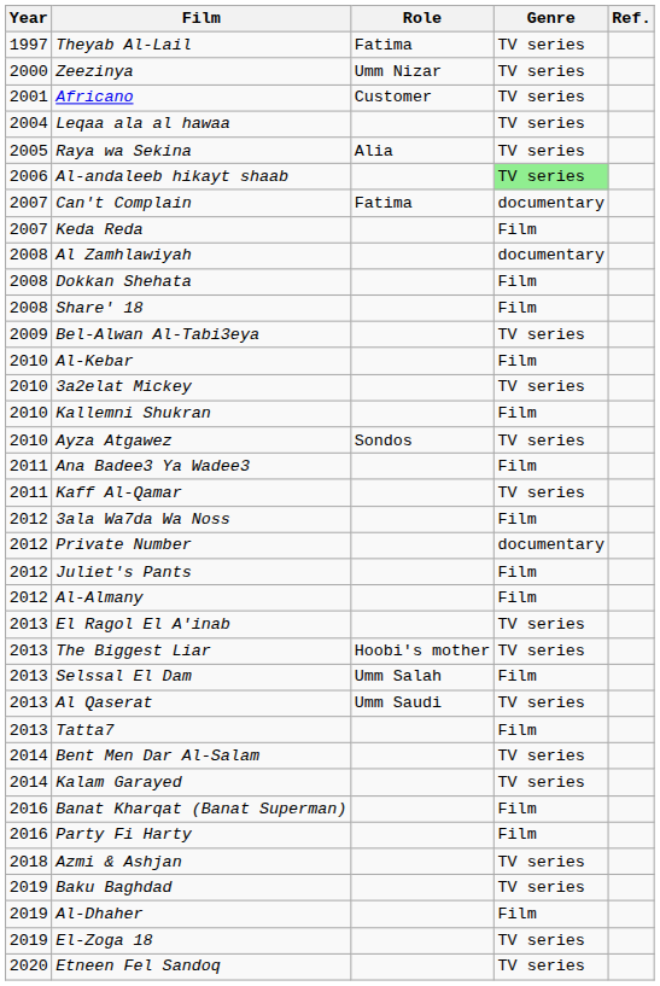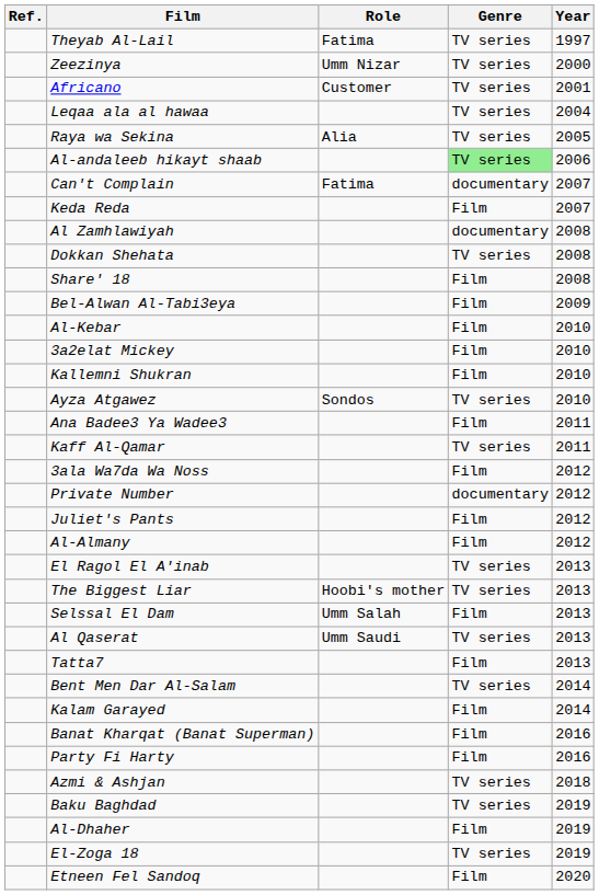columns swapped: Year <-> Ref.
Dokkan Shehata | Genre: Film -> TV series
Bel-Alwan Al-Tabi3eya | Genre: TV series -> Film
3a2elat Mickey | Genre: TV series -> Film
Kalam Garayed | Genre: TV series -> Film
Etneen Fel Sandoq | Genre: TV series -> Film
